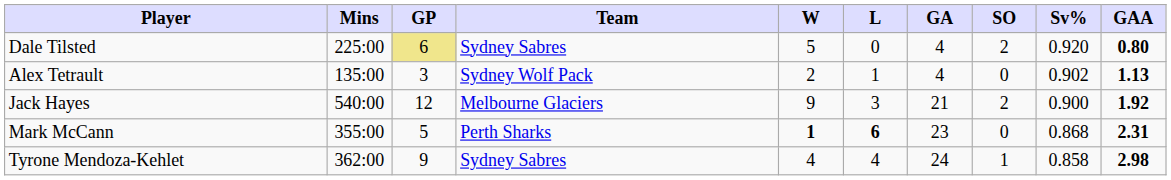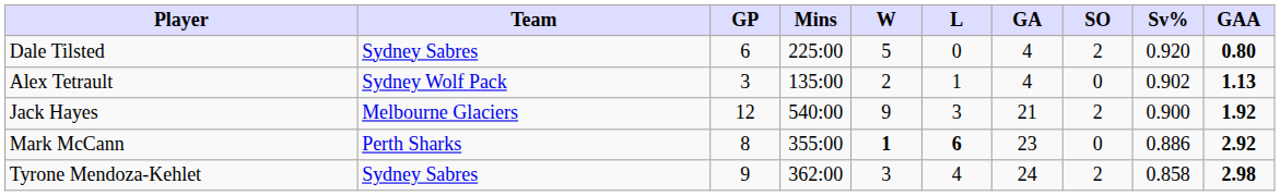columns swapped: Team <-> Mins
Dale Tilsted | GP: khaki background -> no background
Mark McCann | GP: 5 -> 8
Mark McCann | Sv%: 0.868 -> 0.886
Mark McCann | GAA: 2.31 -> 2.92
Tyrone Mendoza-Kehlet | W: 4 -> 3
Tyrone Mendoza-Kehlet | SO: 1 -> 2
